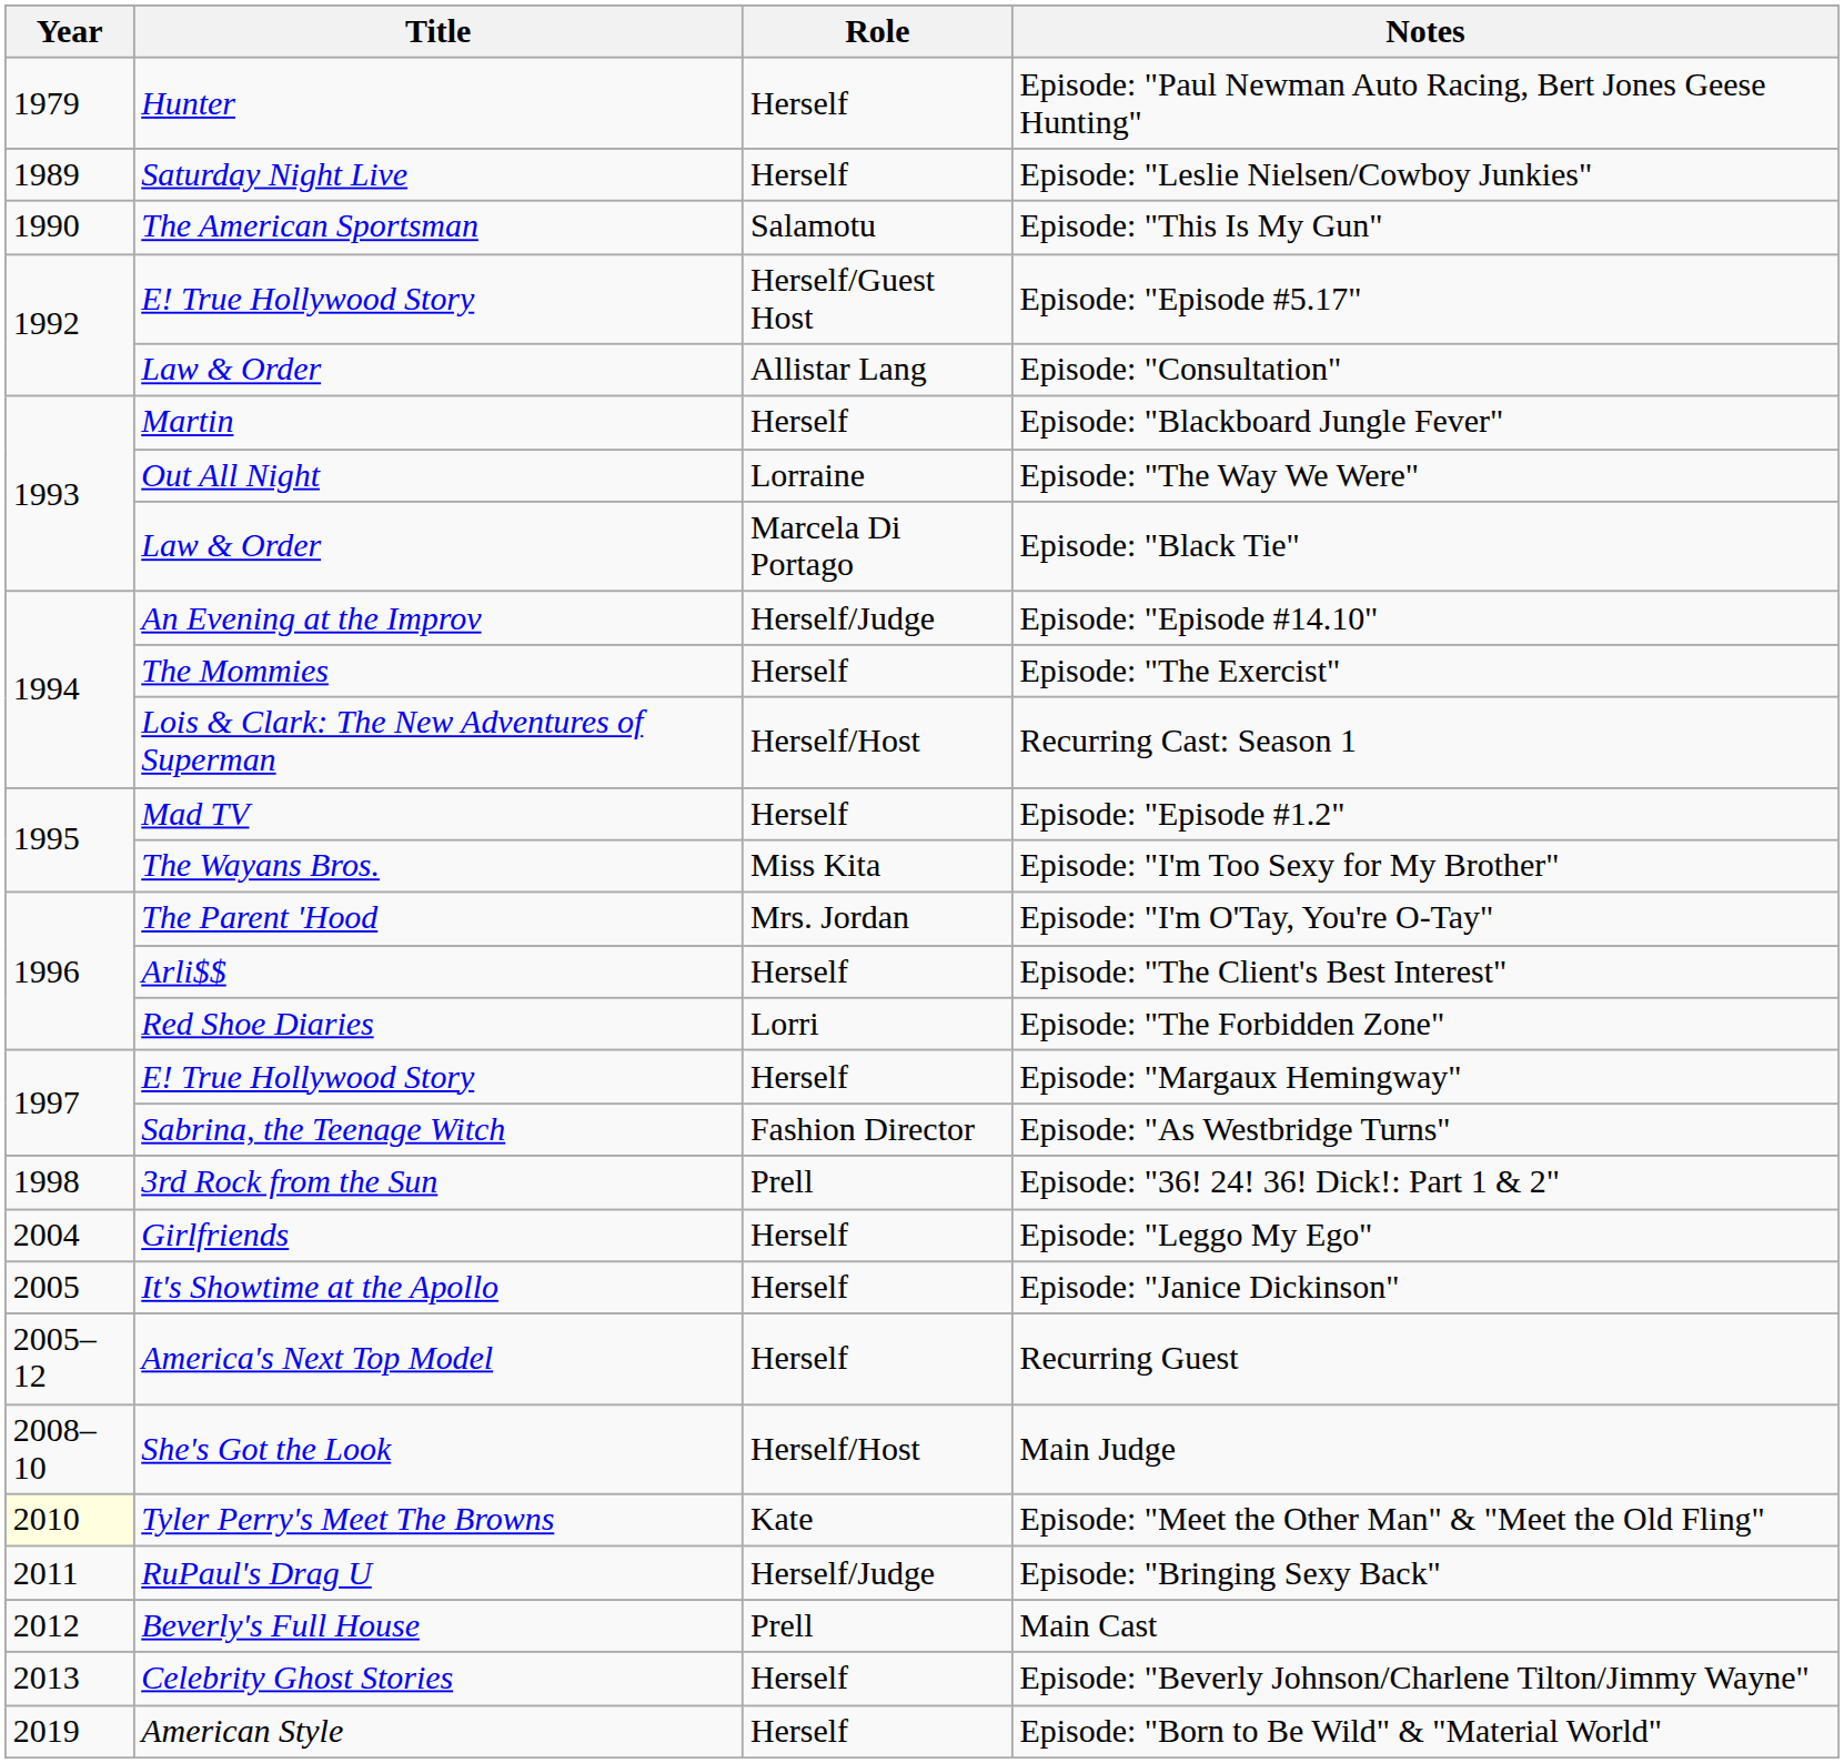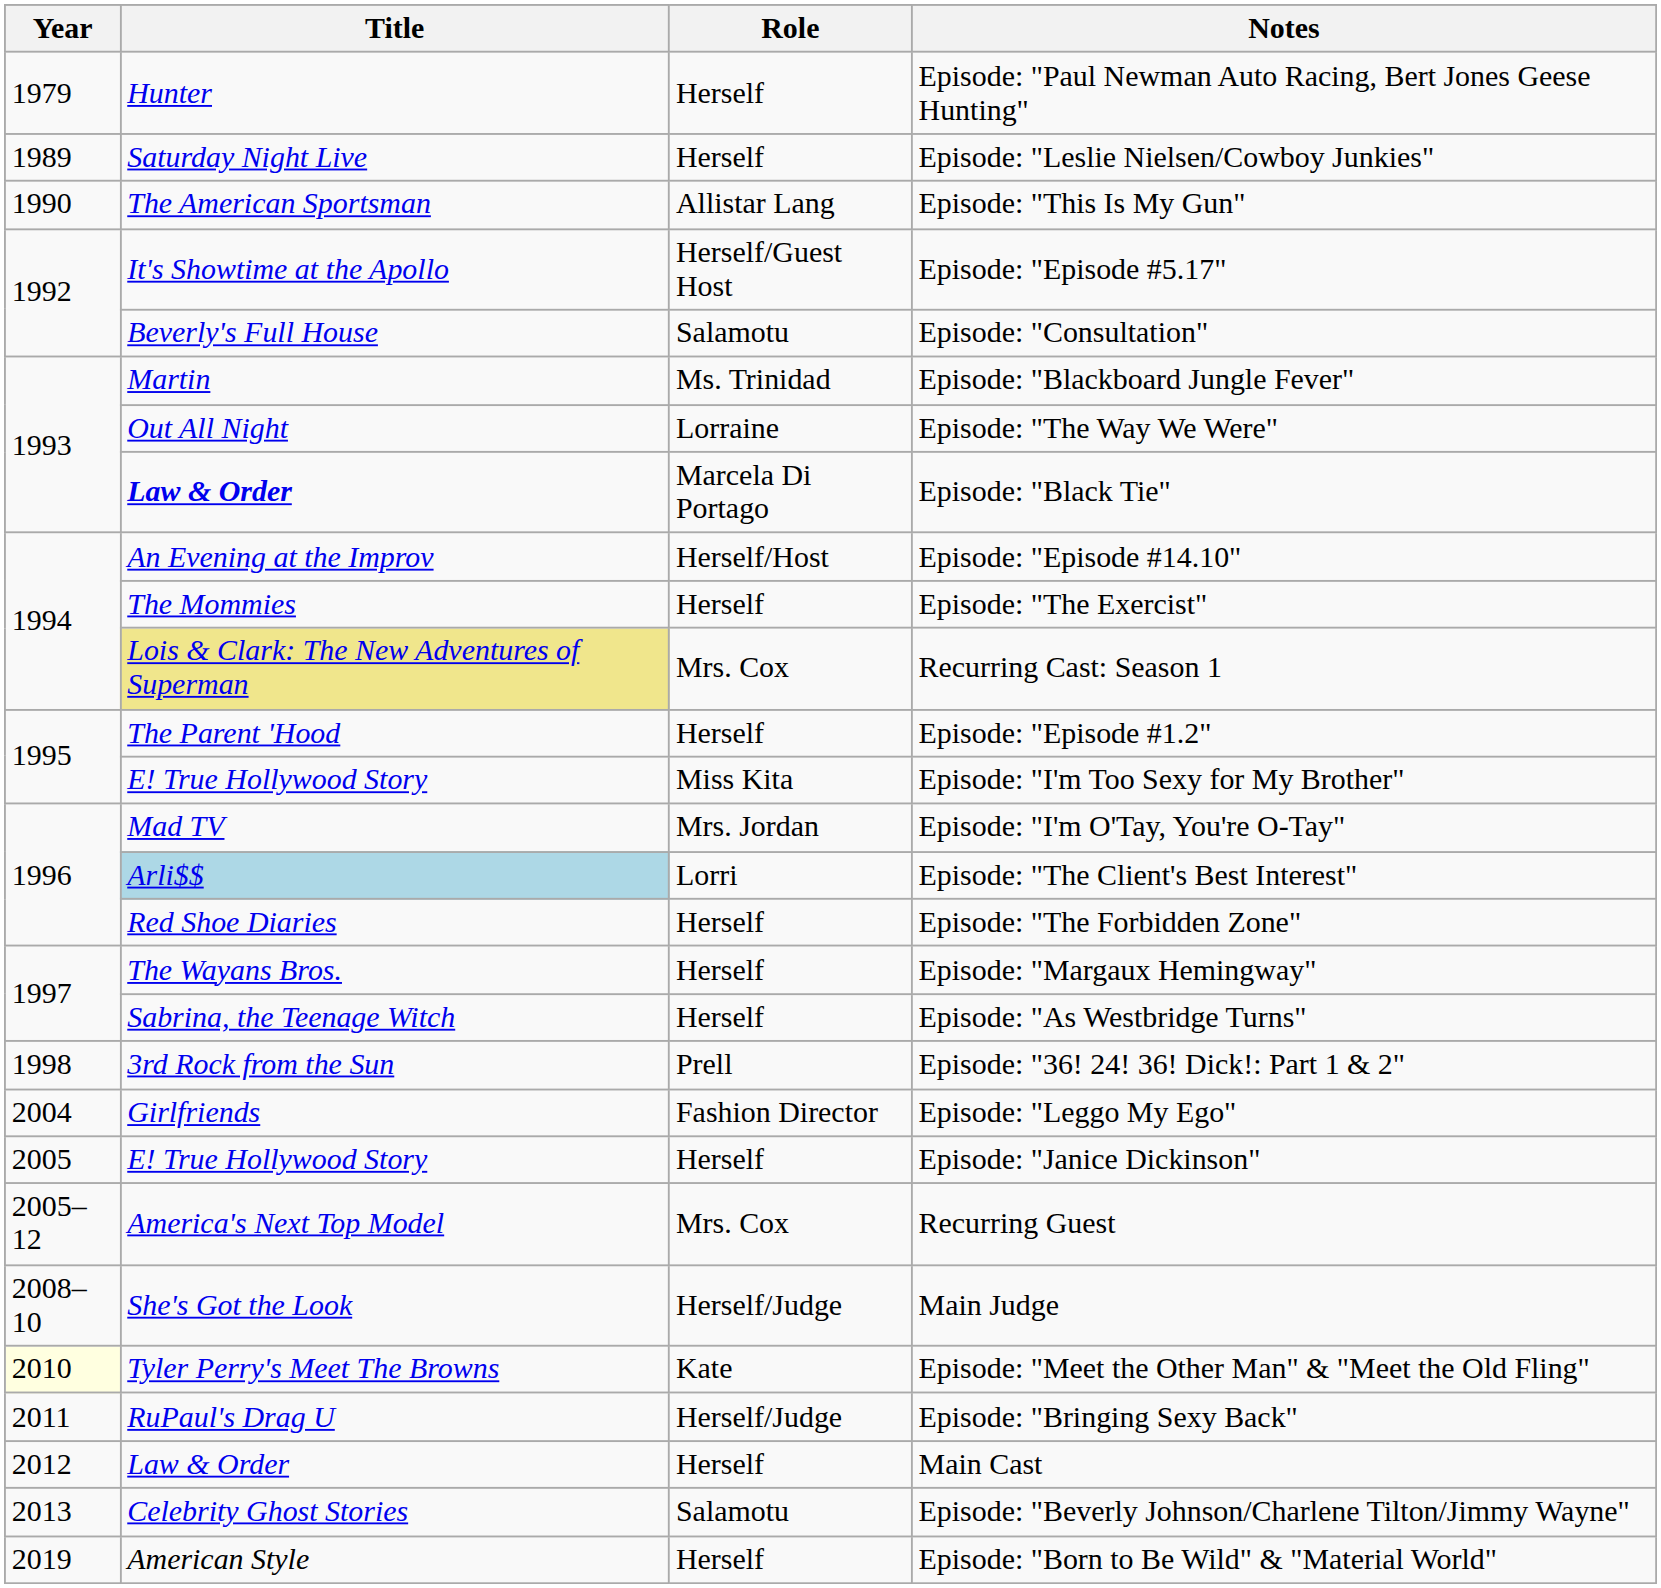Episode: "This Is My Gun" | Role: Salamotu -> Allistar Lang
Episode: "Episode #5.17" | Title: E! True Hollywood Story -> It's Showtime at the Apollo
Episode: "Consultation" | Title: Law & Order -> Beverly's Full House
Episode: "Consultation" | Role: Allistar Lang -> Salamotu
Episode: "Blackboard Jungle Fever" | Role: Herself -> Ms. Trinidad
Episode: "Black Tie" | Title: normal -> bold
Episode: "Episode #14.10" | Role: Herself/Judge -> Herself/Host
Recurring Cast: Season 1 | Title: no background -> khaki background
Recurring Cast: Season 1 | Role: Herself/Host -> Mrs. Cox
Episode: "Episode #1.2" | Title: Mad TV -> The Parent 'Hood
Episode: "I'm Too Sexy for My Brother" | Title: The Wayans Bros. -> E! True Hollywood Story
Episode: "I'm O'Tay, You're O-Tay" | Title: The Parent 'Hood -> Mad TV
Episode: "The Client's Best Interest" | Title: no background -> lightblue background
Episode: "The Client's Best Interest" | Role: Herself -> Lorri
Episode: "The Forbidden Zone" | Role: Lorri -> Herself
Episode: "Margaux Hemingway" | Title: E! True Hollywood Story -> The Wayans Bros.
Episode: "As Westbridge Turns" | Role: Fashion Director -> Herself
Episode: "Leggo My Ego" | Role: Herself -> Fashion Director
Episode: "Janice Dickinson" | Title: It's Showtime at the Apollo -> E! True Hollywood Story
Recurring Guest | Role: Herself -> Mrs. Cox
Main Judge | Role: Herself/Host -> Herself/Judge
Main Cast | Title: Beverly's Full House -> Law & Order
Main Cast | Role: Prell -> Herself
Episode: "Beverly Johnson/Charlene Tilton/Jimmy Wayne" | Role: Herself -> Salamotu
